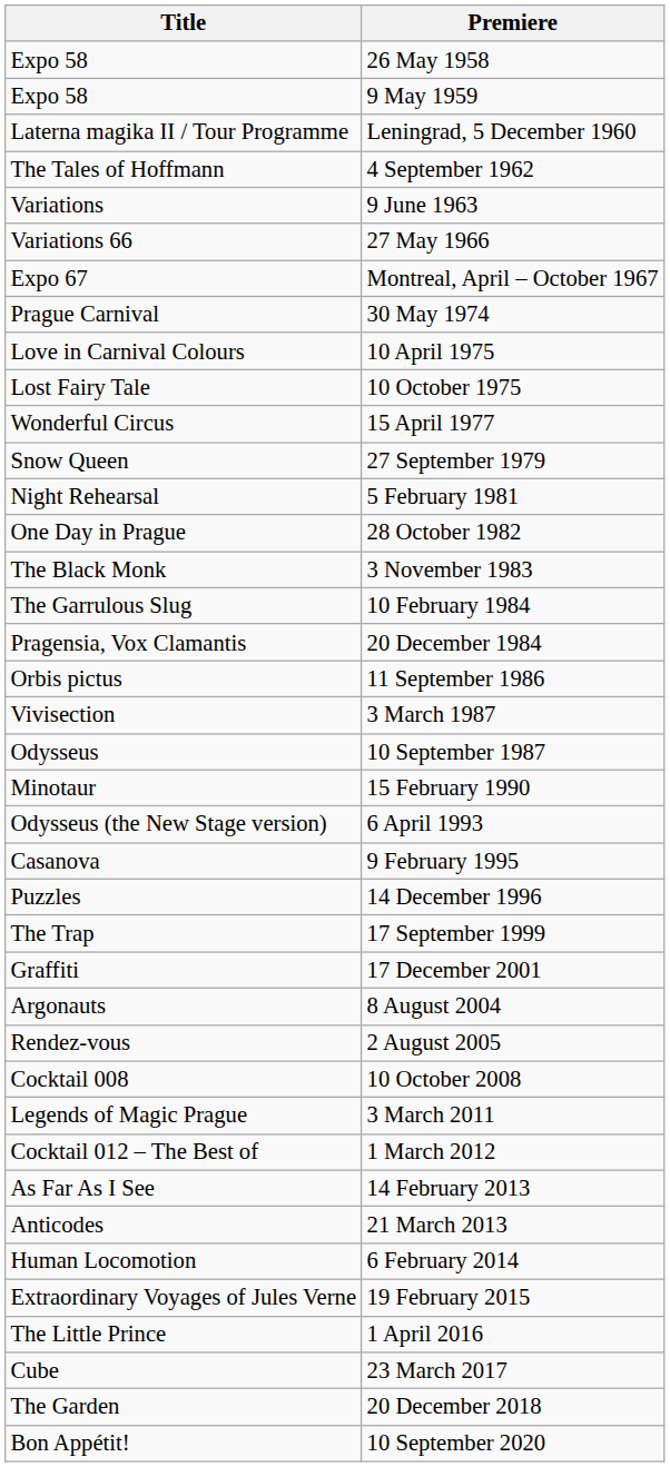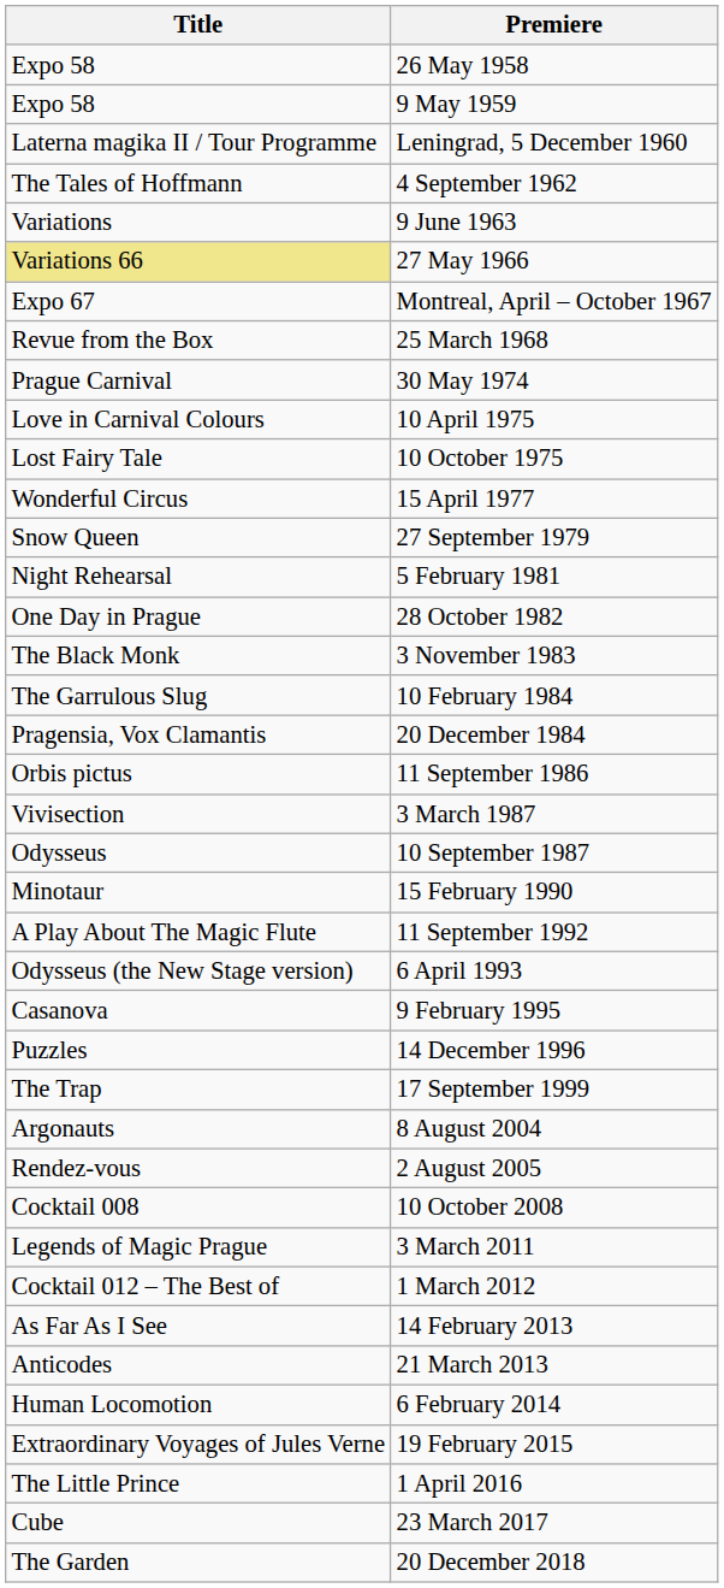27 May 1966 | Title: no background -> khaki background
+ row: Revue from the Box | 25 March 1968
+ row: A Play About The Magic Flute | 11 September 1992
- row: Graffiti | 17 December 2001
- row: Bon Appétit! | 10 September 2020
